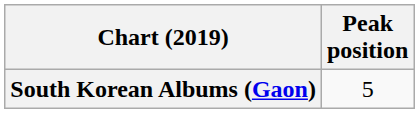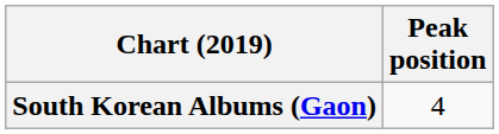South Korean Albums (Gaon) | Peak position: 5 -> 4
